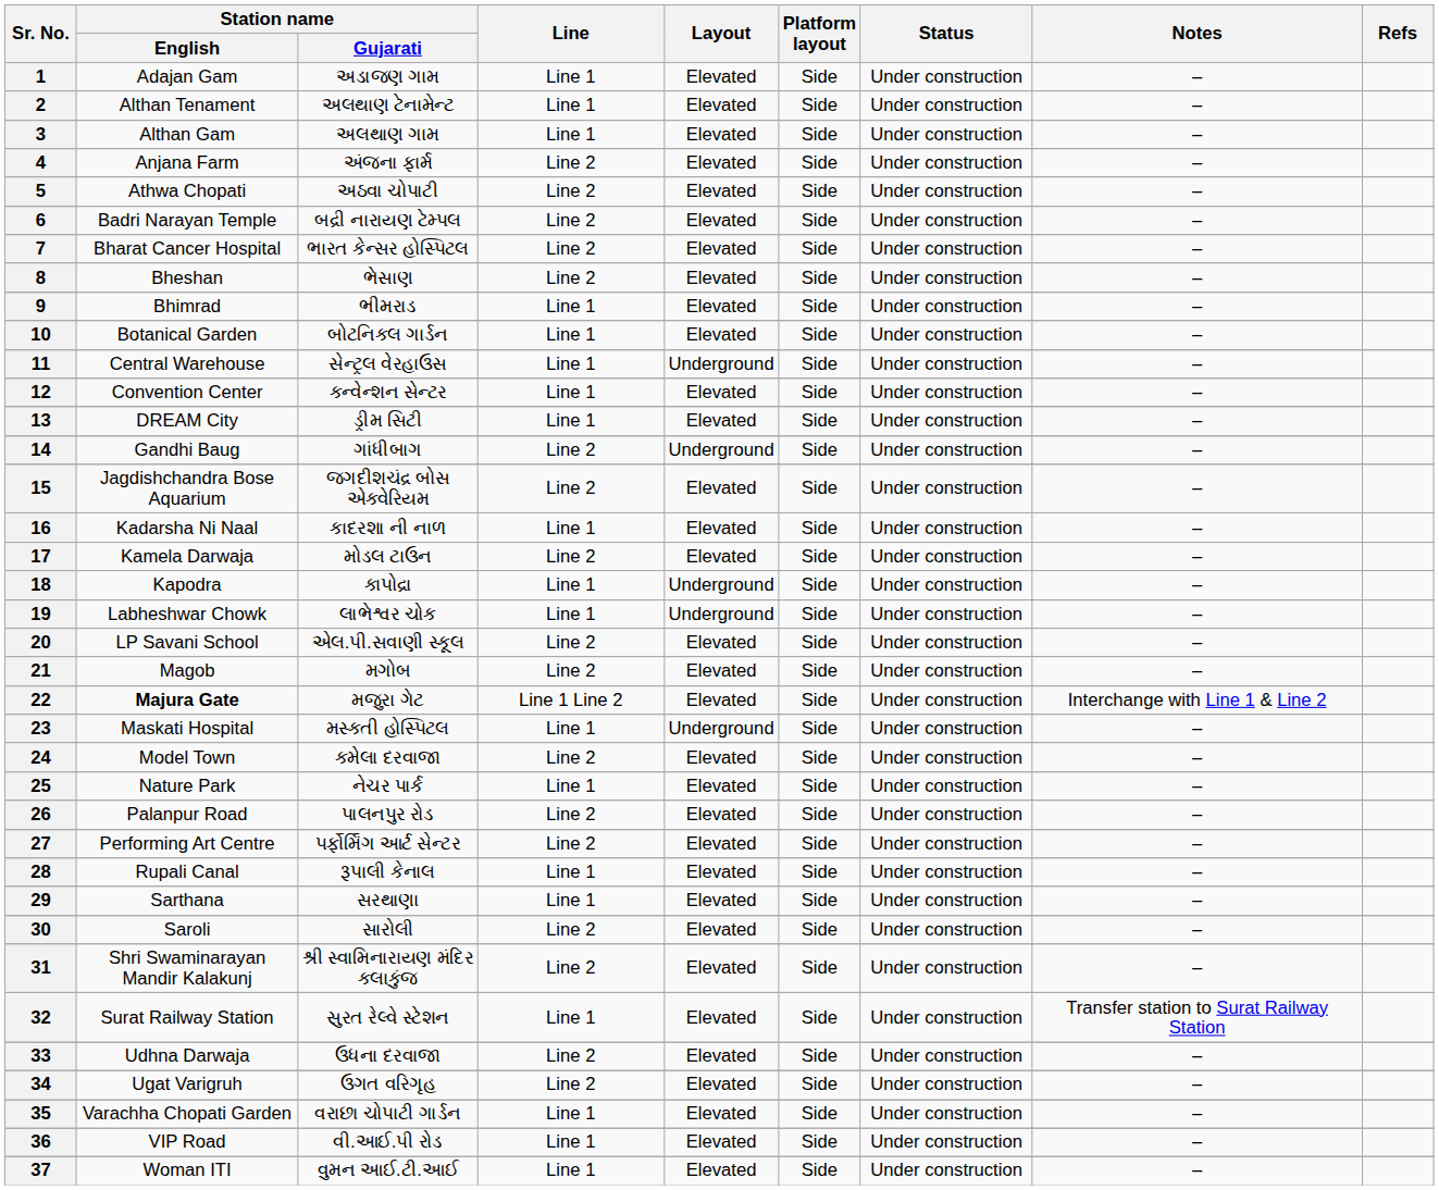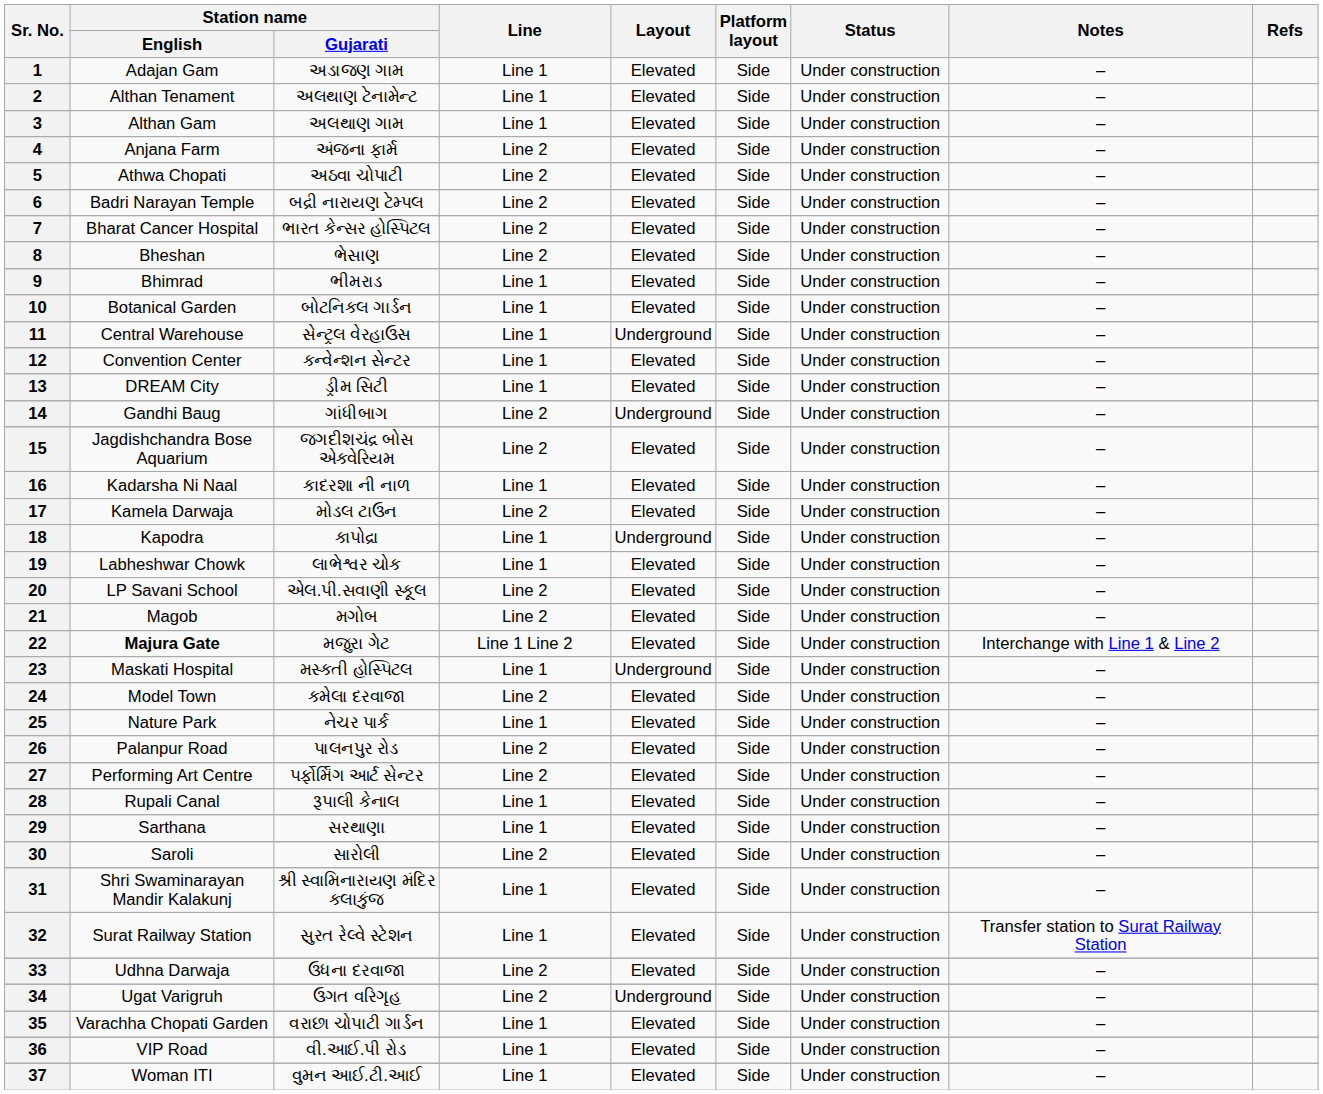19 | Layout: Underground -> Elevated
31 | Line: Line 2 -> Line 1
34 | Layout: Elevated -> Underground
